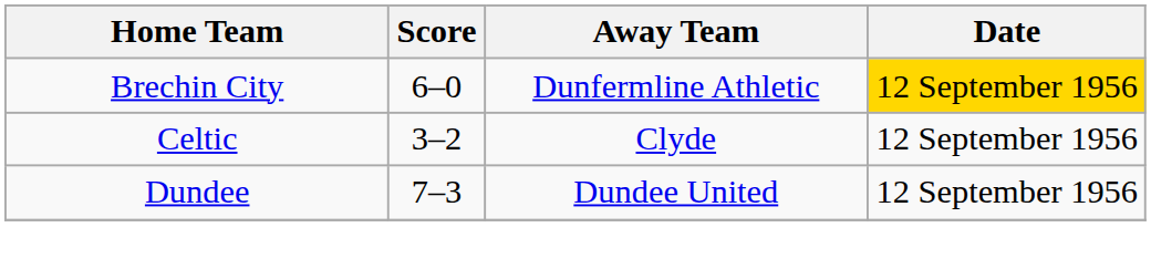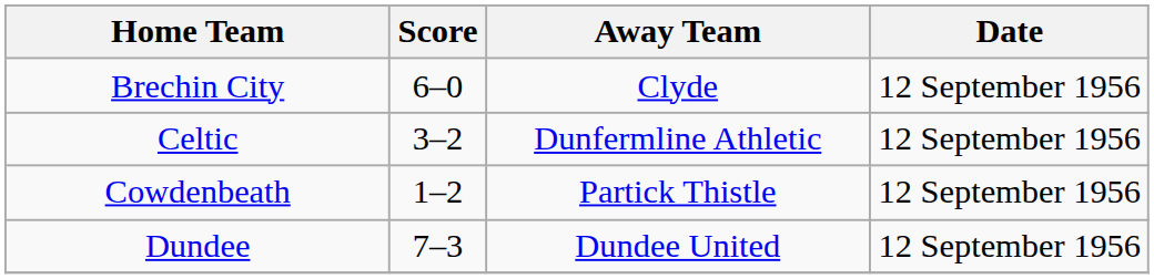Brechin City | Away Team: Dunfermline Athletic -> Clyde
Brechin City | Date: gold background -> no background
Celtic | Away Team: Clyde -> Dunfermline Athletic
+ row: Cowdenbeath | 1–2 | Partick Thistle | 12 September 1956
